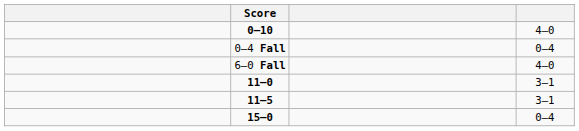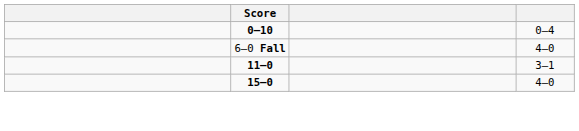0–10 | column 4: 4–0 -> 0–4
- row: 0–4 Fall | 0–4
- row: 11–5 | 3–1
15–0 | column 4: 0–4 -> 4–0
